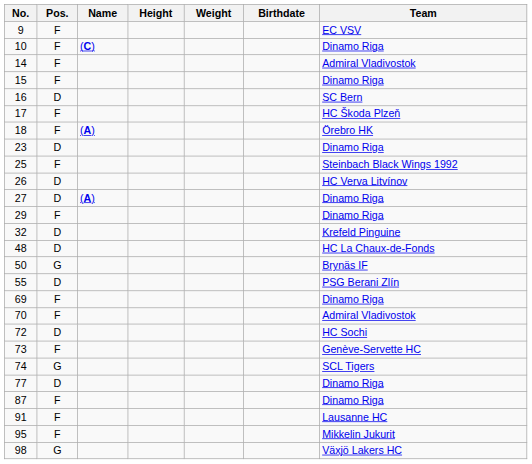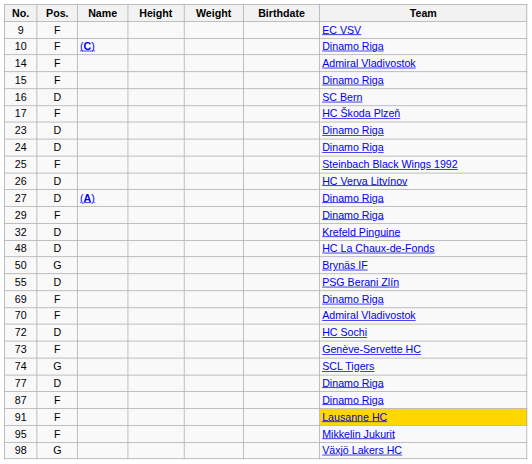- row: 18 | F | (A) | Örebro HK
+ row: 24 | D | Dinamo Riga
91 | Team: no background -> gold background
